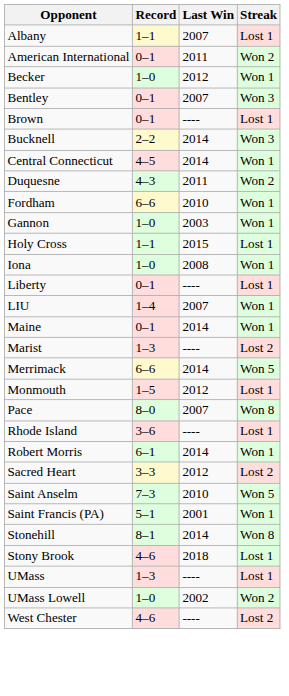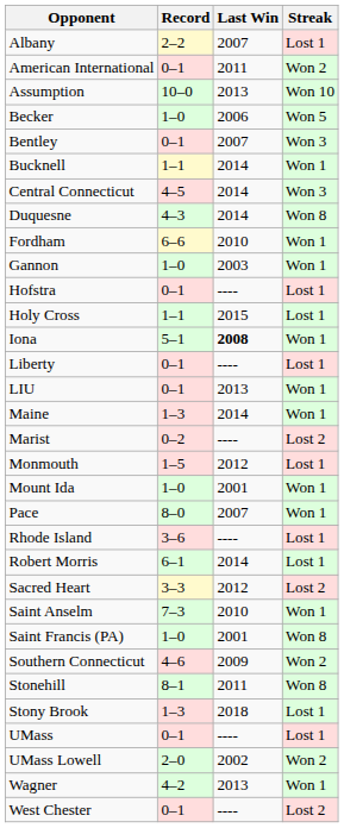Albany | Record: 1–1 -> 2–2
+ row: Assumption | 10–0 | 2013 | Won 10
Becker | Last Win: 2012 -> 2006
Becker | Streak: Won 1 -> Won 5
- row: Brown | 0–1 | ---- | Lost 1
Bucknell | Record: 2–2 -> 1–1
Bucknell | Streak: Won 3 -> Won 1
Central Connecticut | Streak: Won 1 -> Won 3
Duquesne | Last Win: 2011 -> 2014
Duquesne | Streak: Won 2 -> Won 8
+ row: Hofstra | 0–1 | ---- | Lost 1
Iona | Record: 1–0 -> 5–1
Iona | Last Win: normal -> bold
LIU | Record: 1–4 -> 0–1
LIU | Last Win: 2007 -> 2013
Maine | Record: 0–1 -> 1–3
Marist | Record: 1–3 -> 0–2
- row: Merrimack | 6–6 | 2014 | Won 5
+ row: Mount Ida | 1–0 | 2001 | Won 1
Pace | Streak: Won 8 -> Won 1
Robert Morris | Streak: Won 1 -> Lost 1
Saint Anselm | Streak: Won 5 -> Won 1
Saint Francis (PA) | Record: 5–1 -> 1–0
Saint Francis (PA) | Streak: Won 1 -> Won 8
+ row: Southern Connecticut | 4–6 | 2009 | Won 2
Stonehill | Last Win: 2014 -> 2011
Stony Brook | Record: 4–6 -> 1–3
UMass | Record: 1–3 -> 0–1
UMass Lowell | Record: 1–0 -> 2–0
+ row: Wagner | 4–2 | 2013 | Won 1
West Chester | Record: 4–6 -> 0–1
